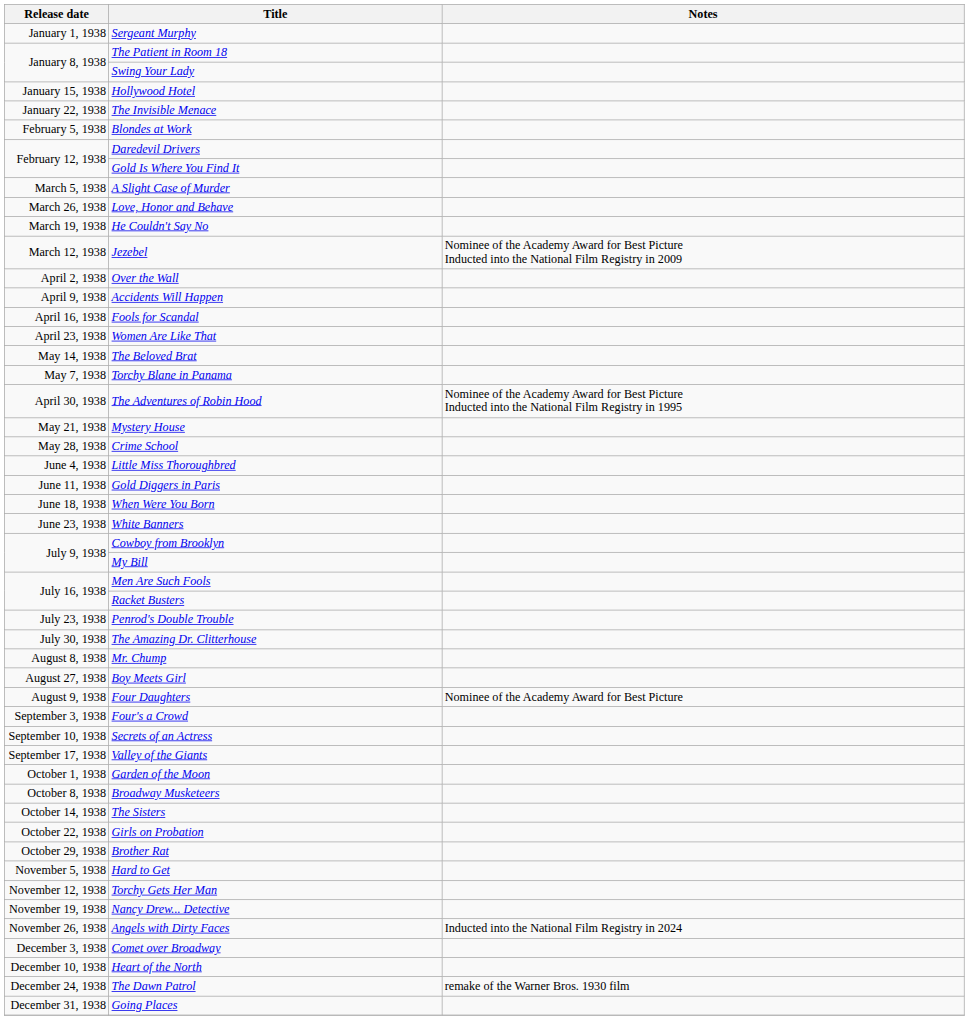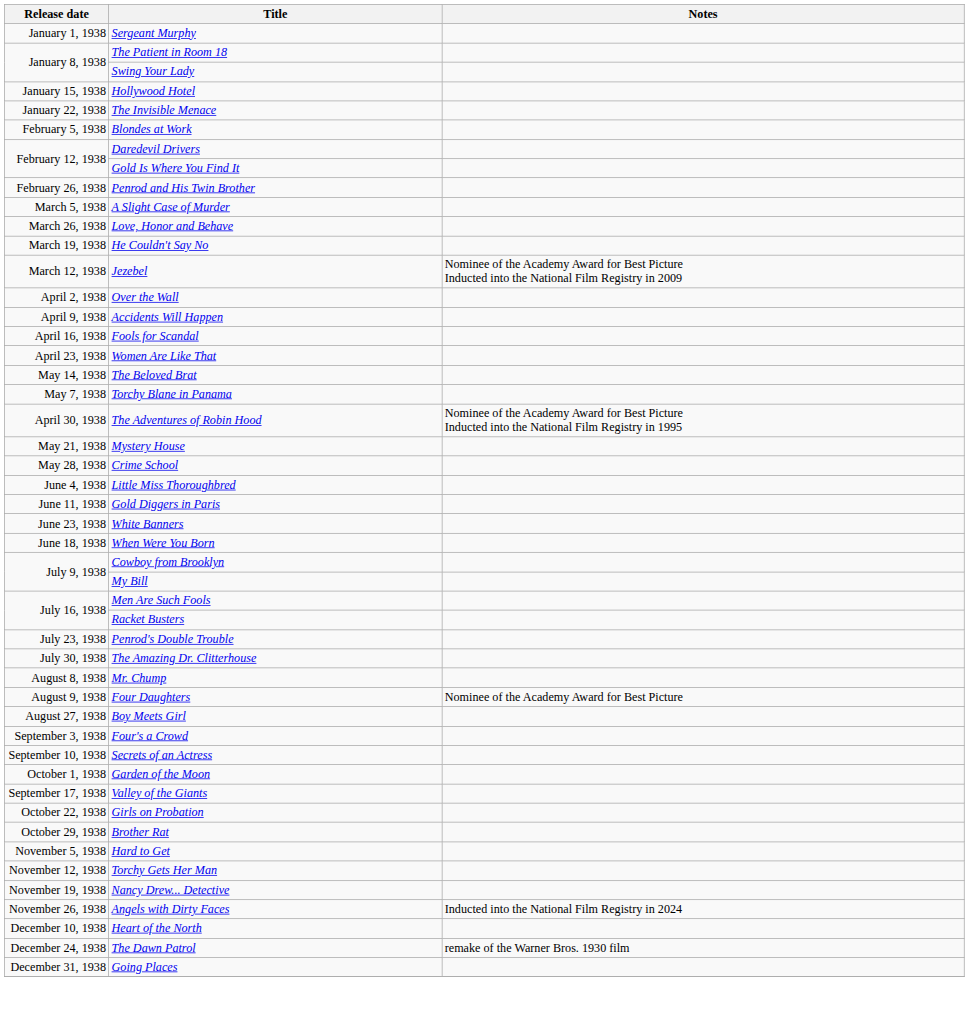+ row: February 26, 1938 | Penrod and His Twin Brother
rows swapped: When Were You Born <-> White Banners
rows swapped: Four Daughters <-> Boy Meets Girl
rows swapped: Valley of the Giants <-> Garden of the Moon
- row: October 8, 1938 | Broadway Musketeers
- row: October 14, 1938 | The Sisters
- row: December 3, 1938 | Comet over Broadway
